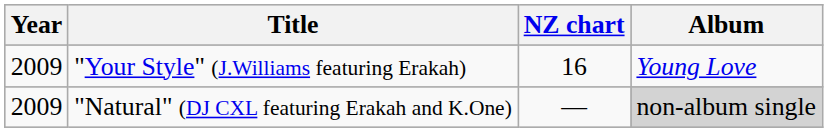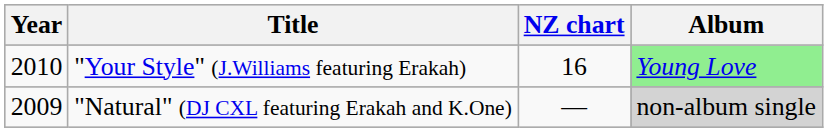"Your Style" (J.Williams featuring Erakah) | Year: 2009 -> 2010
"Your Style" (J.Williams featuring Erakah) | Album: no background -> lightgreen background
